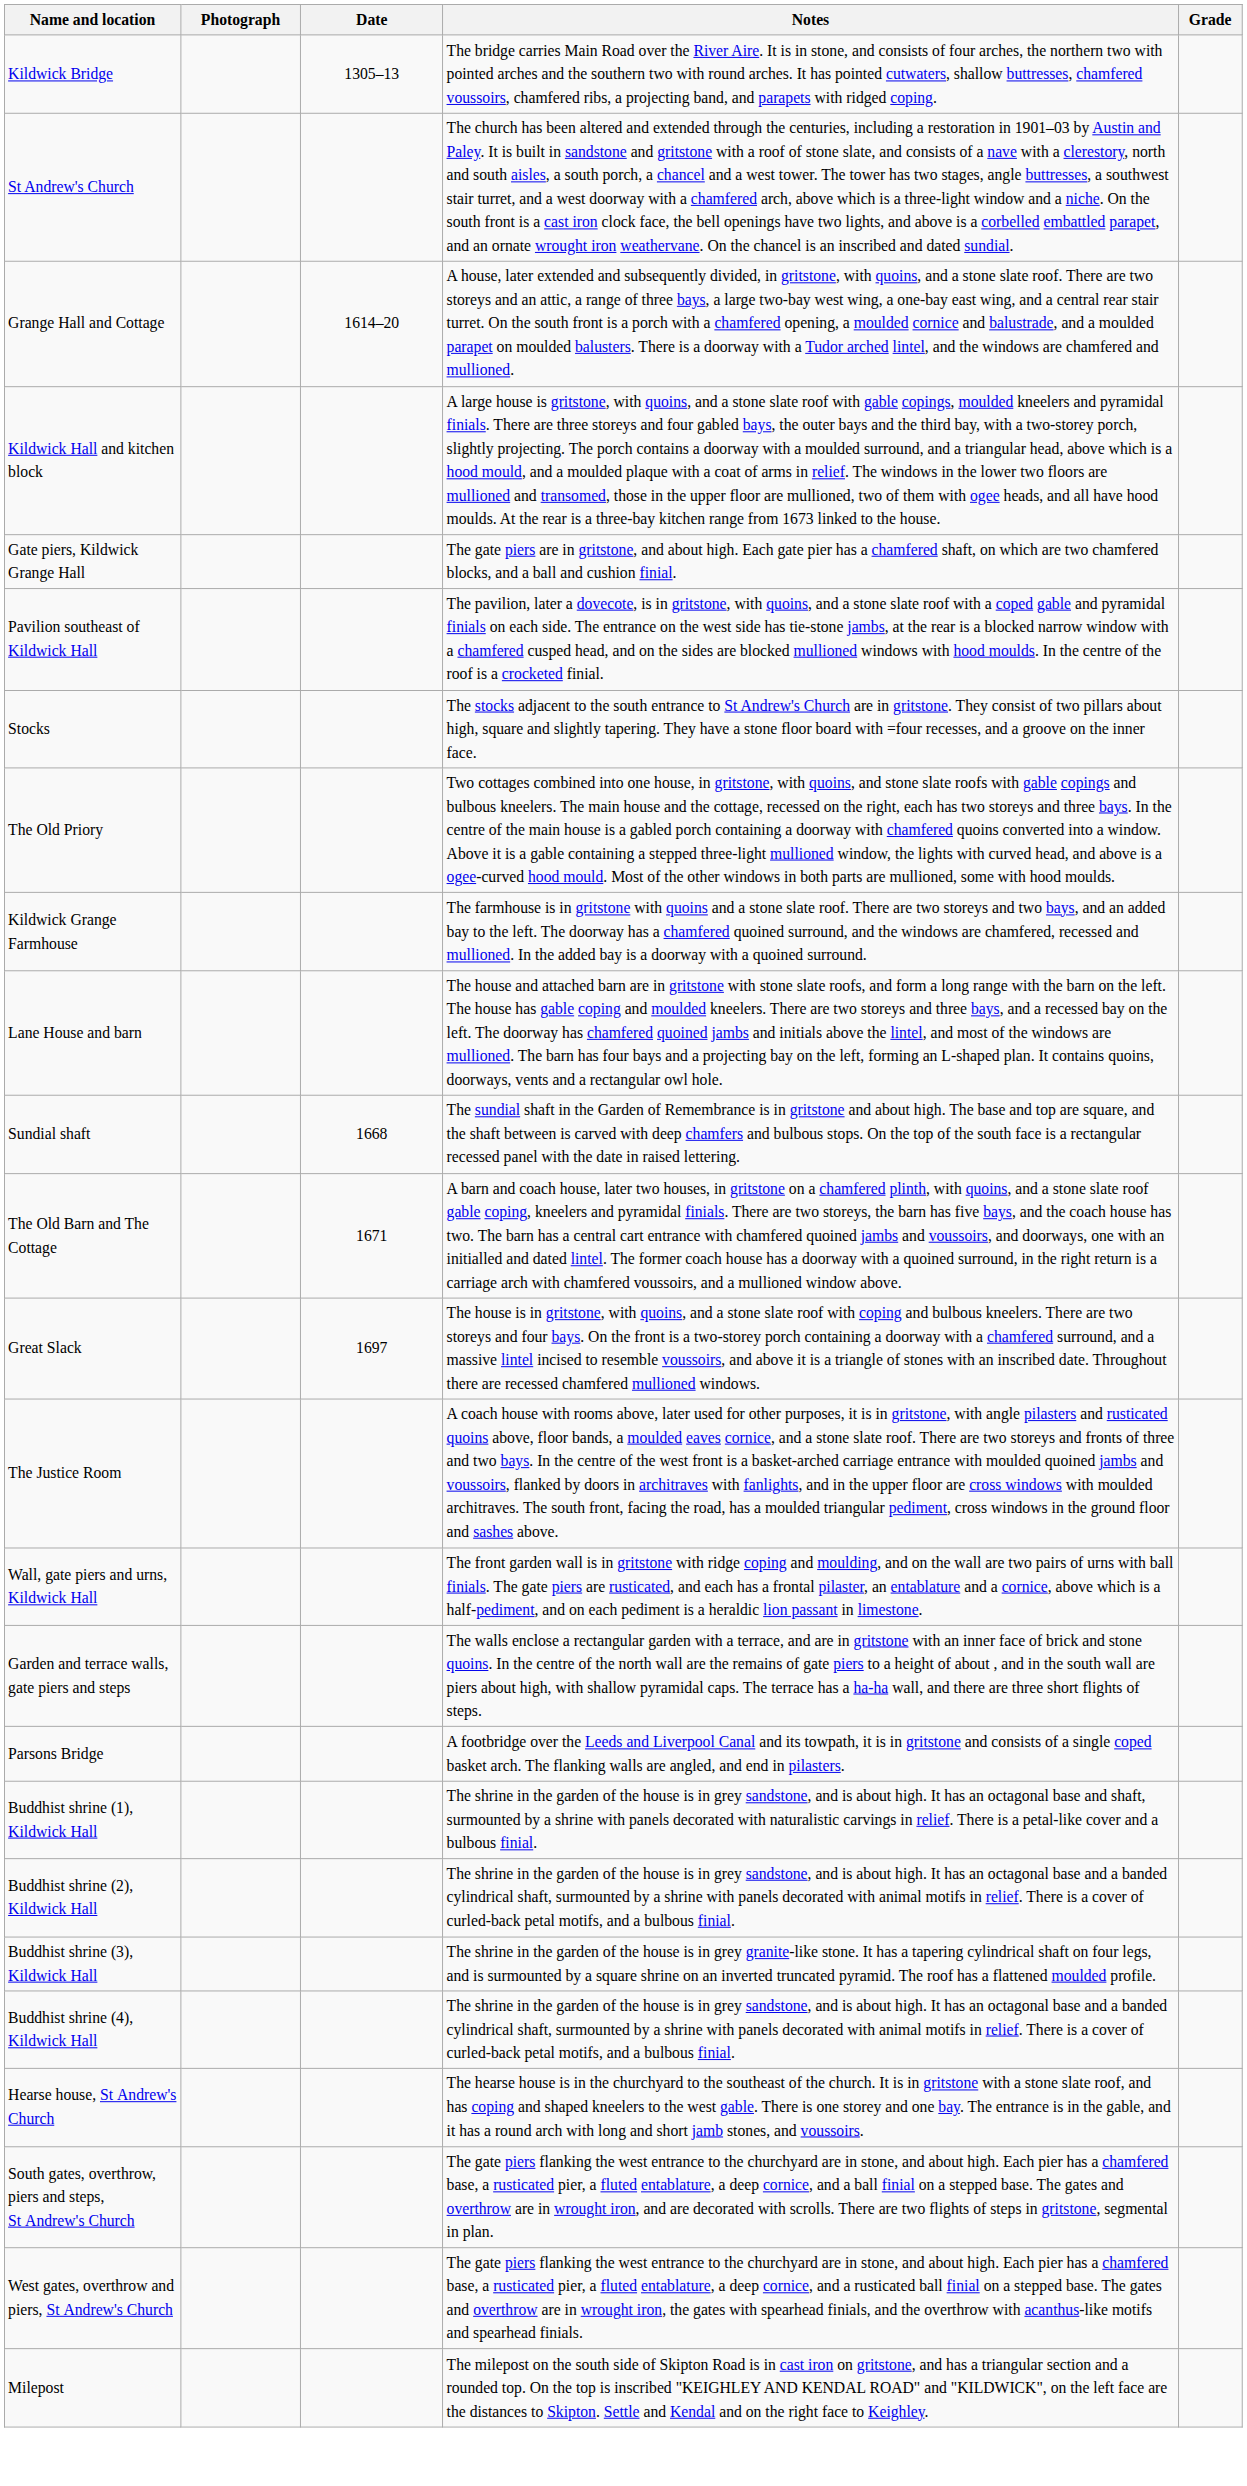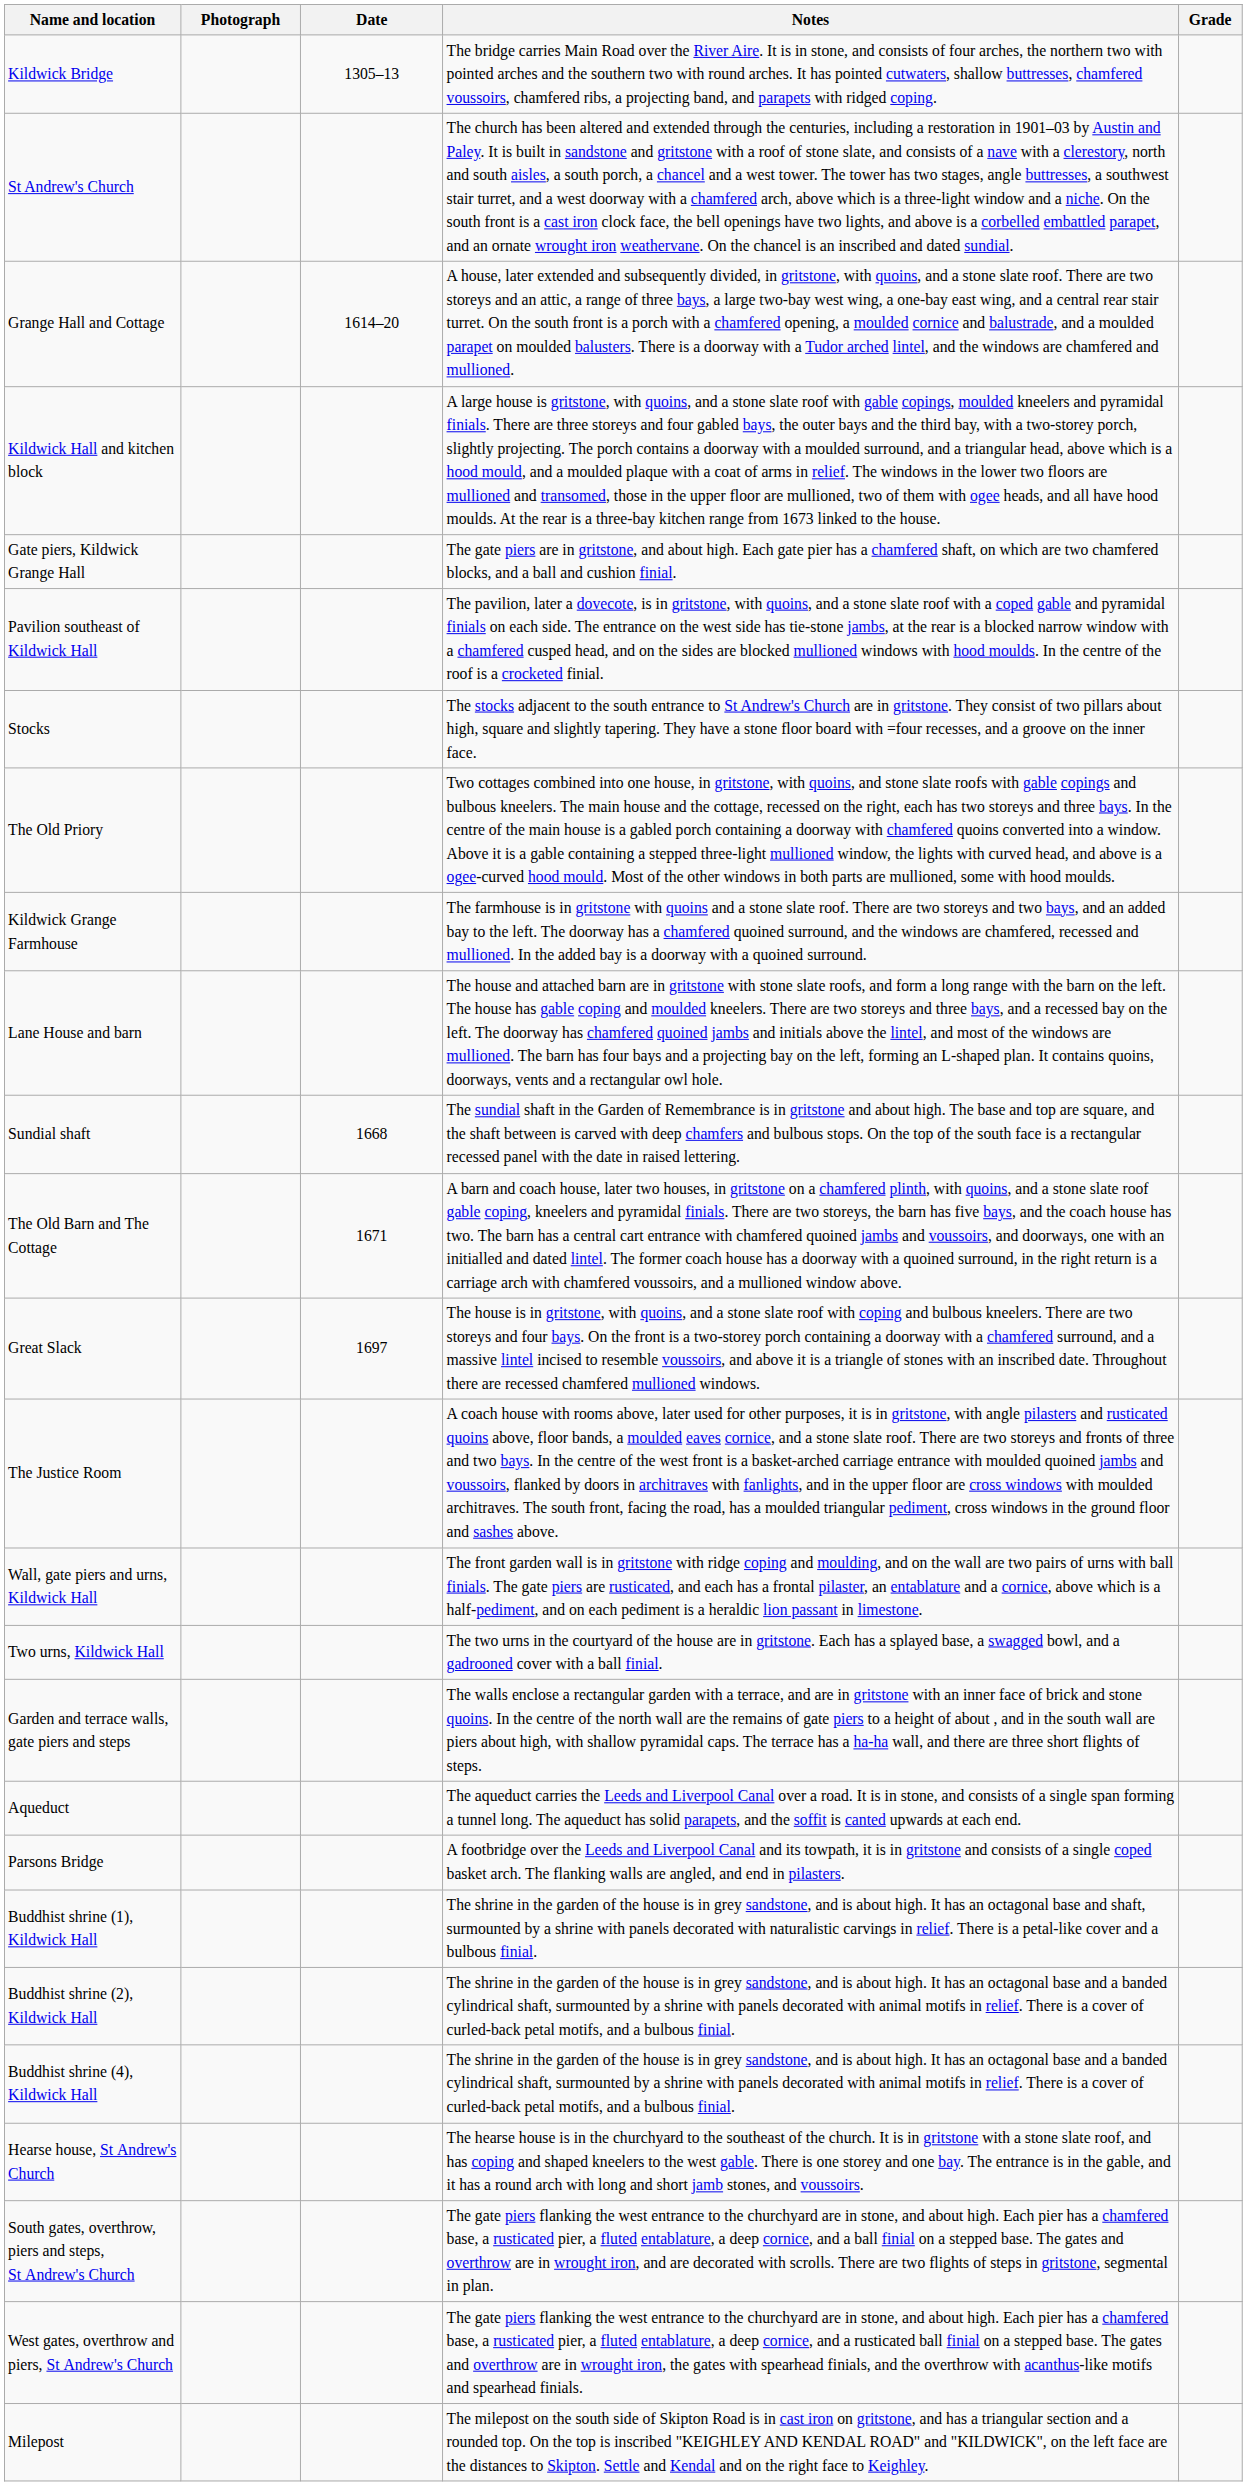+ row: Two urns, Kildwick Hall | The two urns in the courtyard of the house are in gritstone. Each has a splayed base, a swagged bowl, and a gadrooned cover with a ball finial.
+ row: Aqueduct | The aqueduct carries the Leeds and Liverpool Canal over a road. It is in stone, and consists of a single span forming a tunnel long. The aqueduct has solid parapets, and the soffit is canted upwards at each end.
- row: Buddhist shrine (3), Kildwick Hall | The shrine in the garden of the house is in grey granite-like stone. It has a tapering cylindrical shaft on four legs, and is surmounted by a square shrine on an inverted truncated pyramid. The roof has a flattened moulded profile.
